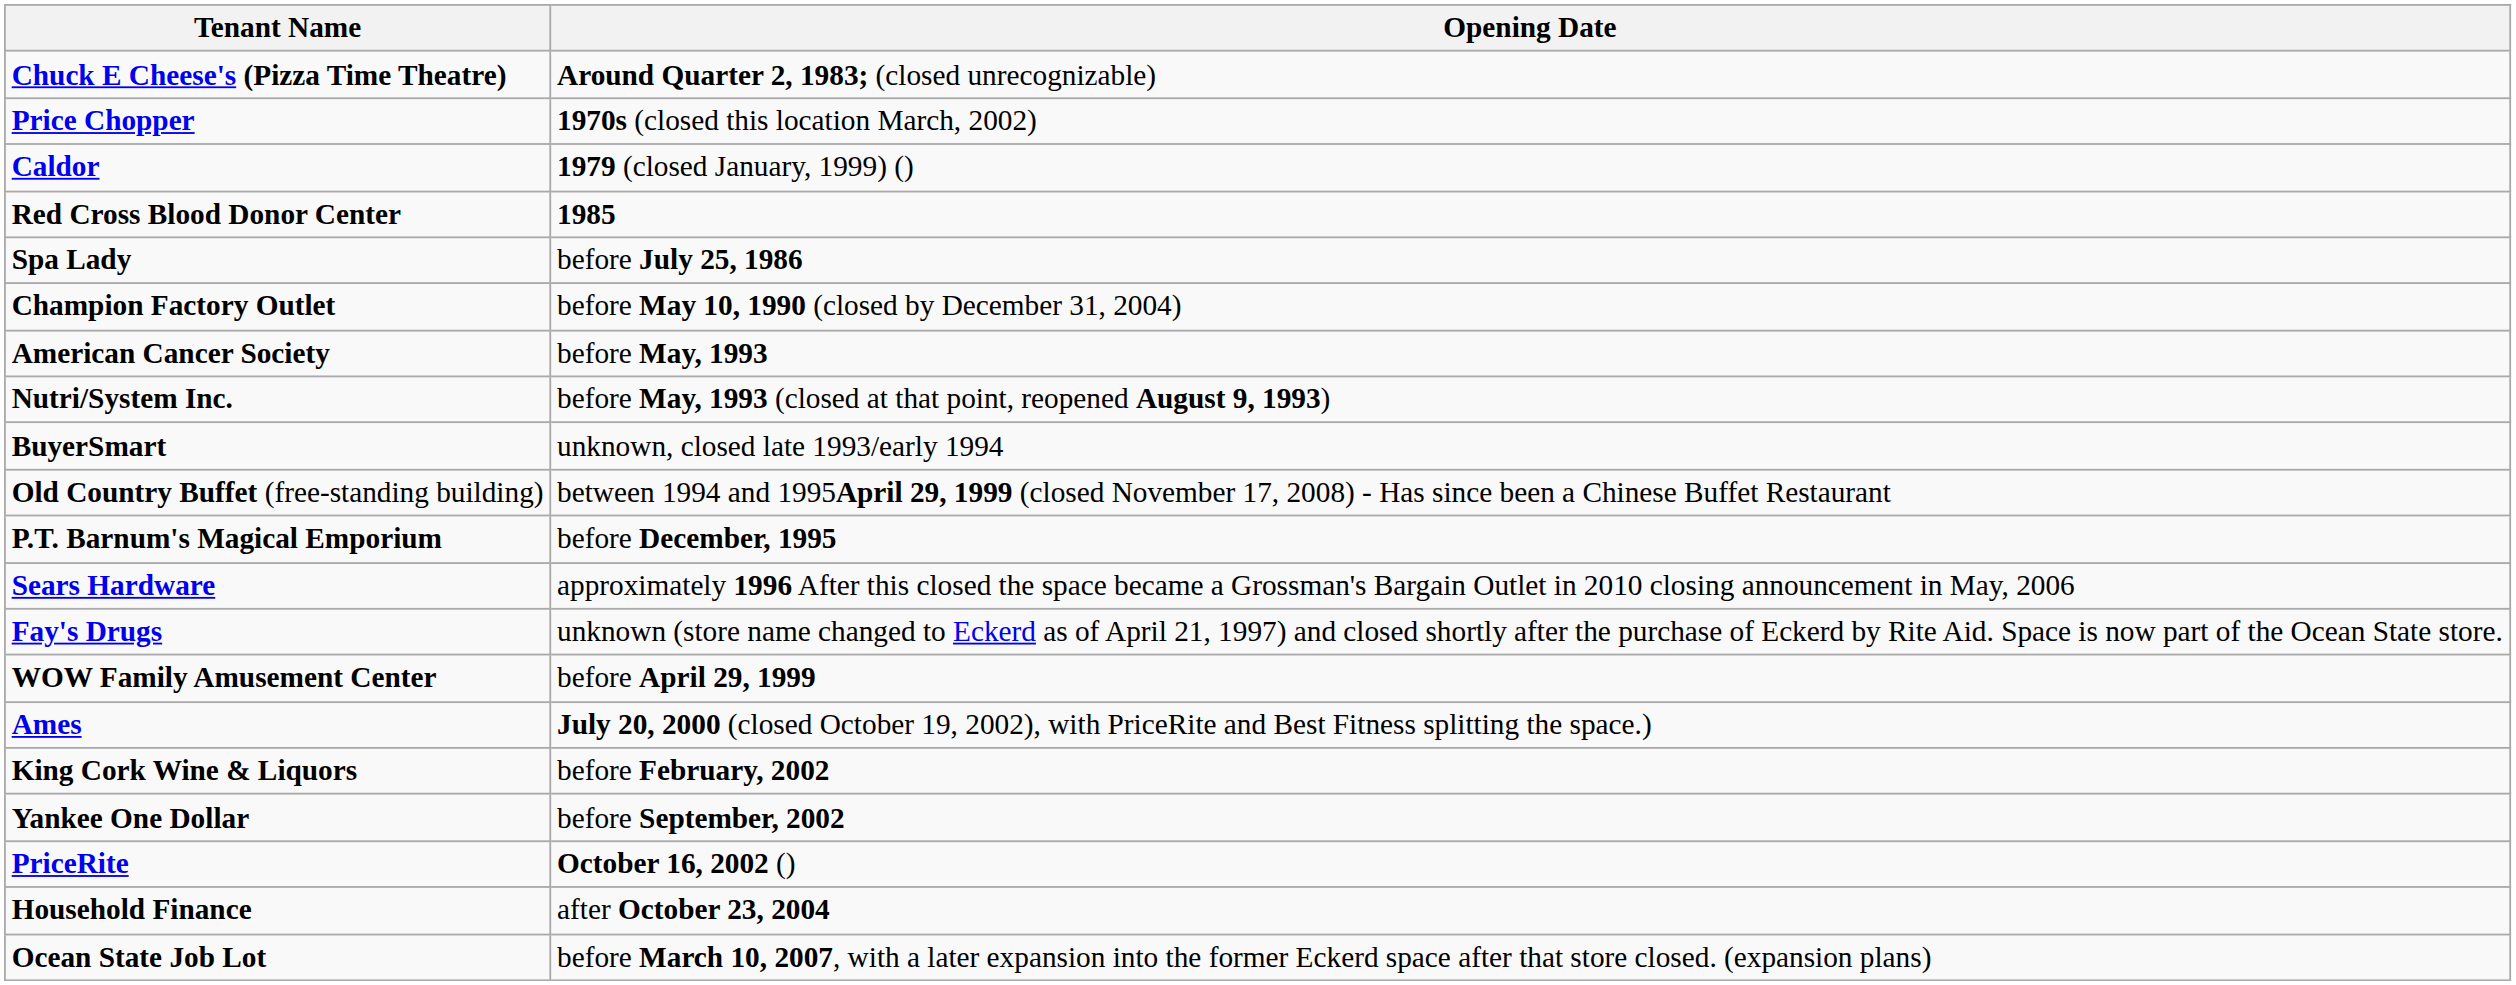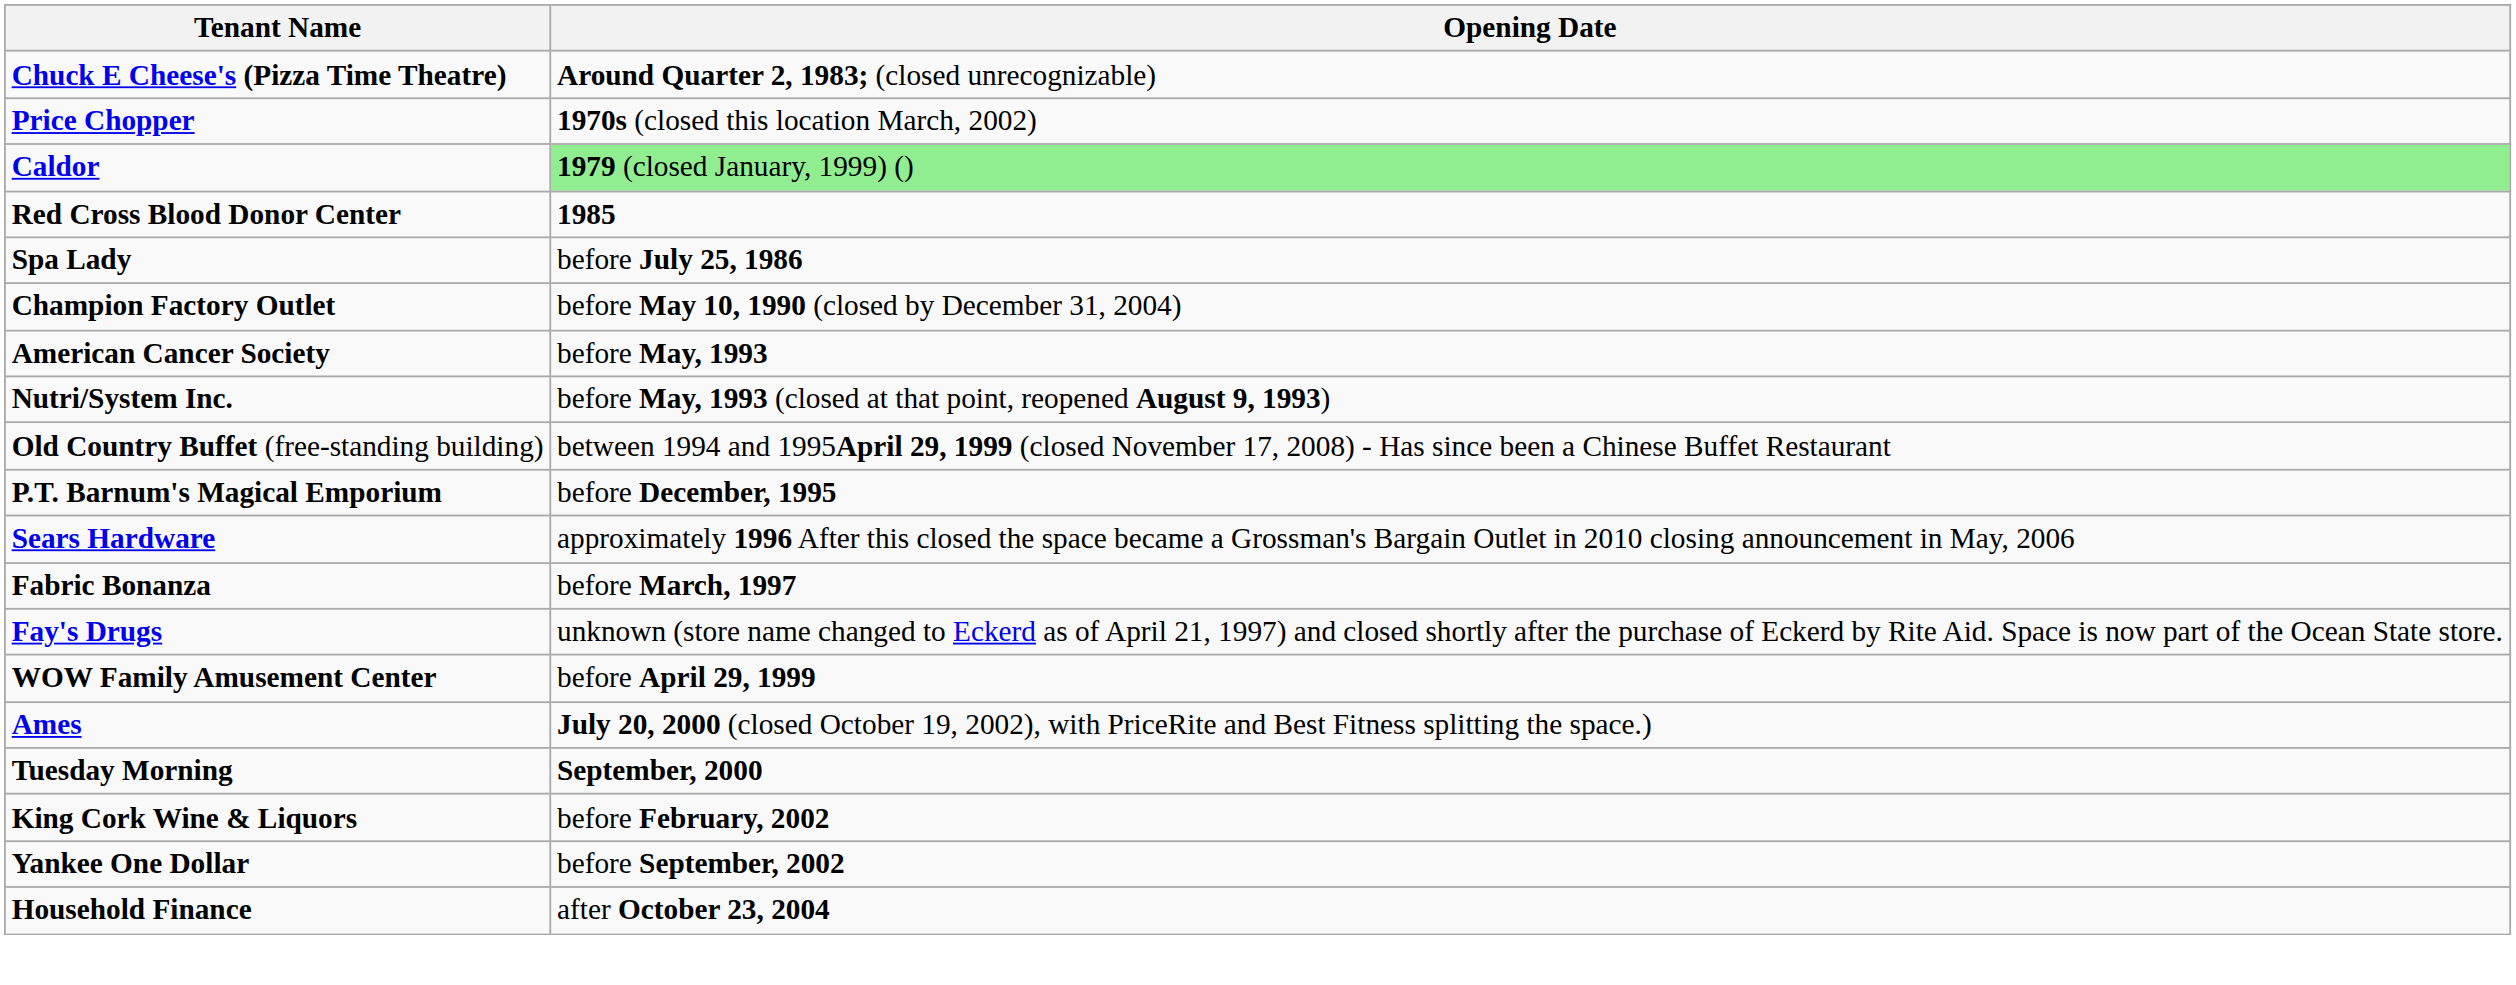Caldor | Opening Date: no background -> lightgreen background
- row: BuyerSmart | unknown, closed late 1993/early 1994
+ row: Fabric Bonanza | before March, 1997
+ row: Tuesday Morning | September, 2000
- row: PriceRite | October 16, 2002 ()
- row: Ocean State Job Lot | before March 10, 2007, with a later expansion into the former Eckerd space after that store closed. (expansion plans)
